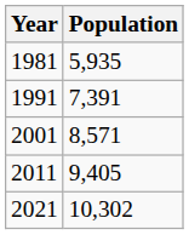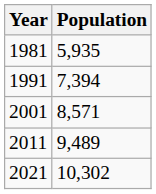1991 | Population: 7,391 -> 7,394
2011 | Population: 9,405 -> 9,489
